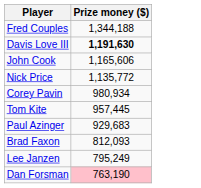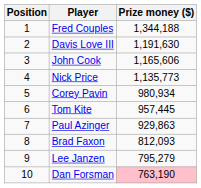+ column: Position | 1 | 2 | 3 | 4 | 5 | 6 | 7 | 8 | 9 | 10
Davis Love III | Prize money ($): bold -> normal
Nick Price | Prize money ($): 1,135,772 -> 1,135,773
Paul Azinger | Prize money ($): 929,683 -> 929,863
Lee Janzen | Prize money ($): 795,249 -> 795,279
